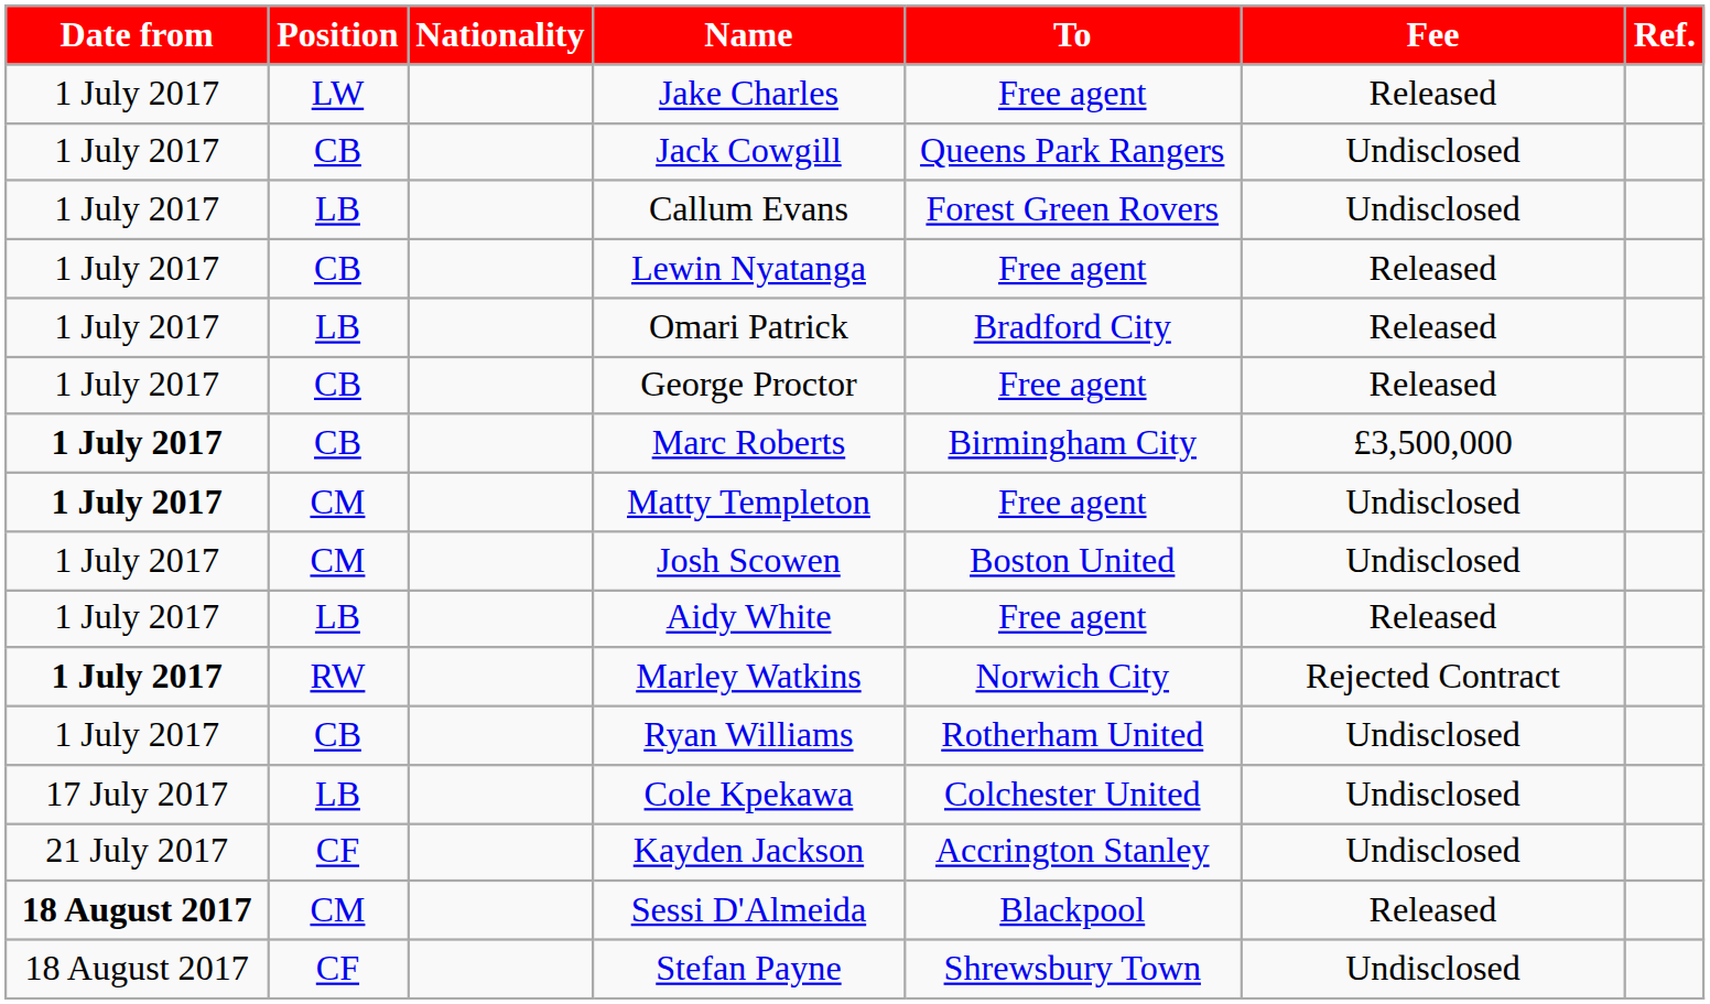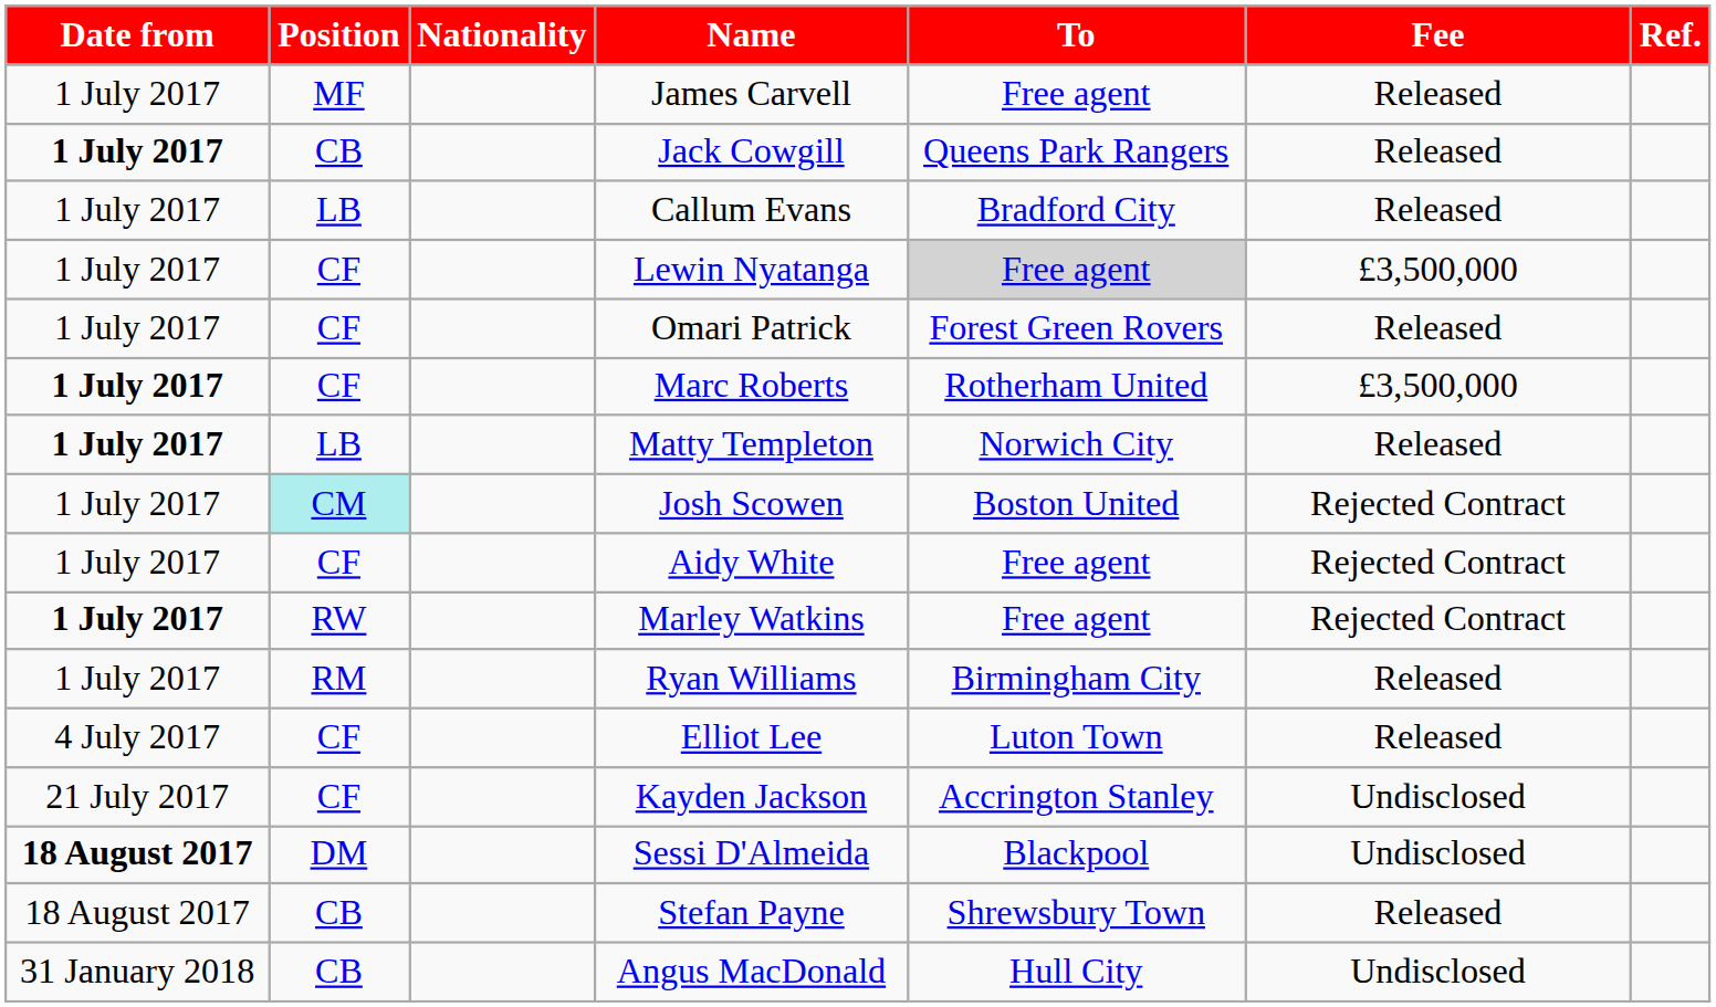+ row: 1 July 2017 | MF | James Carvell | Free agent | Released
- row: 1 July 2017 | LW | Jake Charles | Free agent | Released
Jack Cowgill | Date from: normal -> bold
Jack Cowgill | Fee: Undisclosed -> Released
Callum Evans | To: Forest Green Rovers -> Bradford City
Callum Evans | Fee: Undisclosed -> Released
Lewin Nyatanga | Position: CB -> CF
Lewin Nyatanga | To: no background -> lightgrey background
Lewin Nyatanga | Fee: Released -> £3,500,000
Omari Patrick | Position: LB -> CF
Omari Patrick | To: Bradford City -> Forest Green Rovers
- row: 1 July 2017 | CB | George Proctor | Free agent | Released
Marc Roberts | Position: CB -> CF
Marc Roberts | To: Birmingham City -> Rotherham United
Matty Templeton | Position: CM -> LB
Matty Templeton | To: Free agent -> Norwich City
Matty Templeton | Fee: Undisclosed -> Released
Josh Scowen | Position: no background -> paleturquoise background
Josh Scowen | Fee: Undisclosed -> Rejected Contract
Aidy White | Position: LB -> CF
Aidy White | Fee: Released -> Rejected Contract
Marley Watkins | To: Norwich City -> Free agent
Ryan Williams | Position: CB -> RM
Ryan Williams | To: Rotherham United -> Birmingham City
Ryan Williams | Fee: Undisclosed -> Released
+ row: 4 July 2017 | CF | Elliot Lee | Luton Town | Released
- row: 17 July 2017 | LB | Cole Kpekawa | Colchester United | Undisclosed
Sessi D'Almeida | Position: CM -> DM
Sessi D'Almeida | Fee: Released -> Undisclosed
Stefan Payne | Position: CF -> CB
Stefan Payne | Fee: Undisclosed -> Released
+ row: 31 January 2018 | CB | Angus MacDonald | Hull City | Undisclosed
